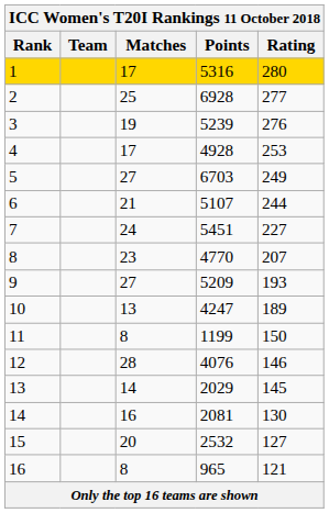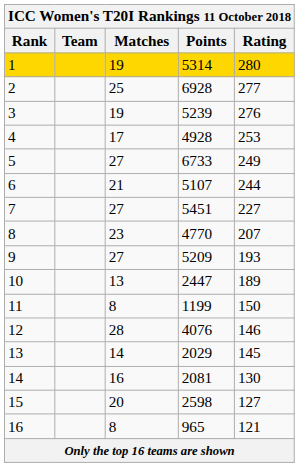1 | Matches: 17 -> 19
1 | Points: 5316 -> 5314
5 | Points: 6703 -> 6733
7 | Matches: 24 -> 27
10 | Points: 4247 -> 2447
15 | Points: 2532 -> 2598
